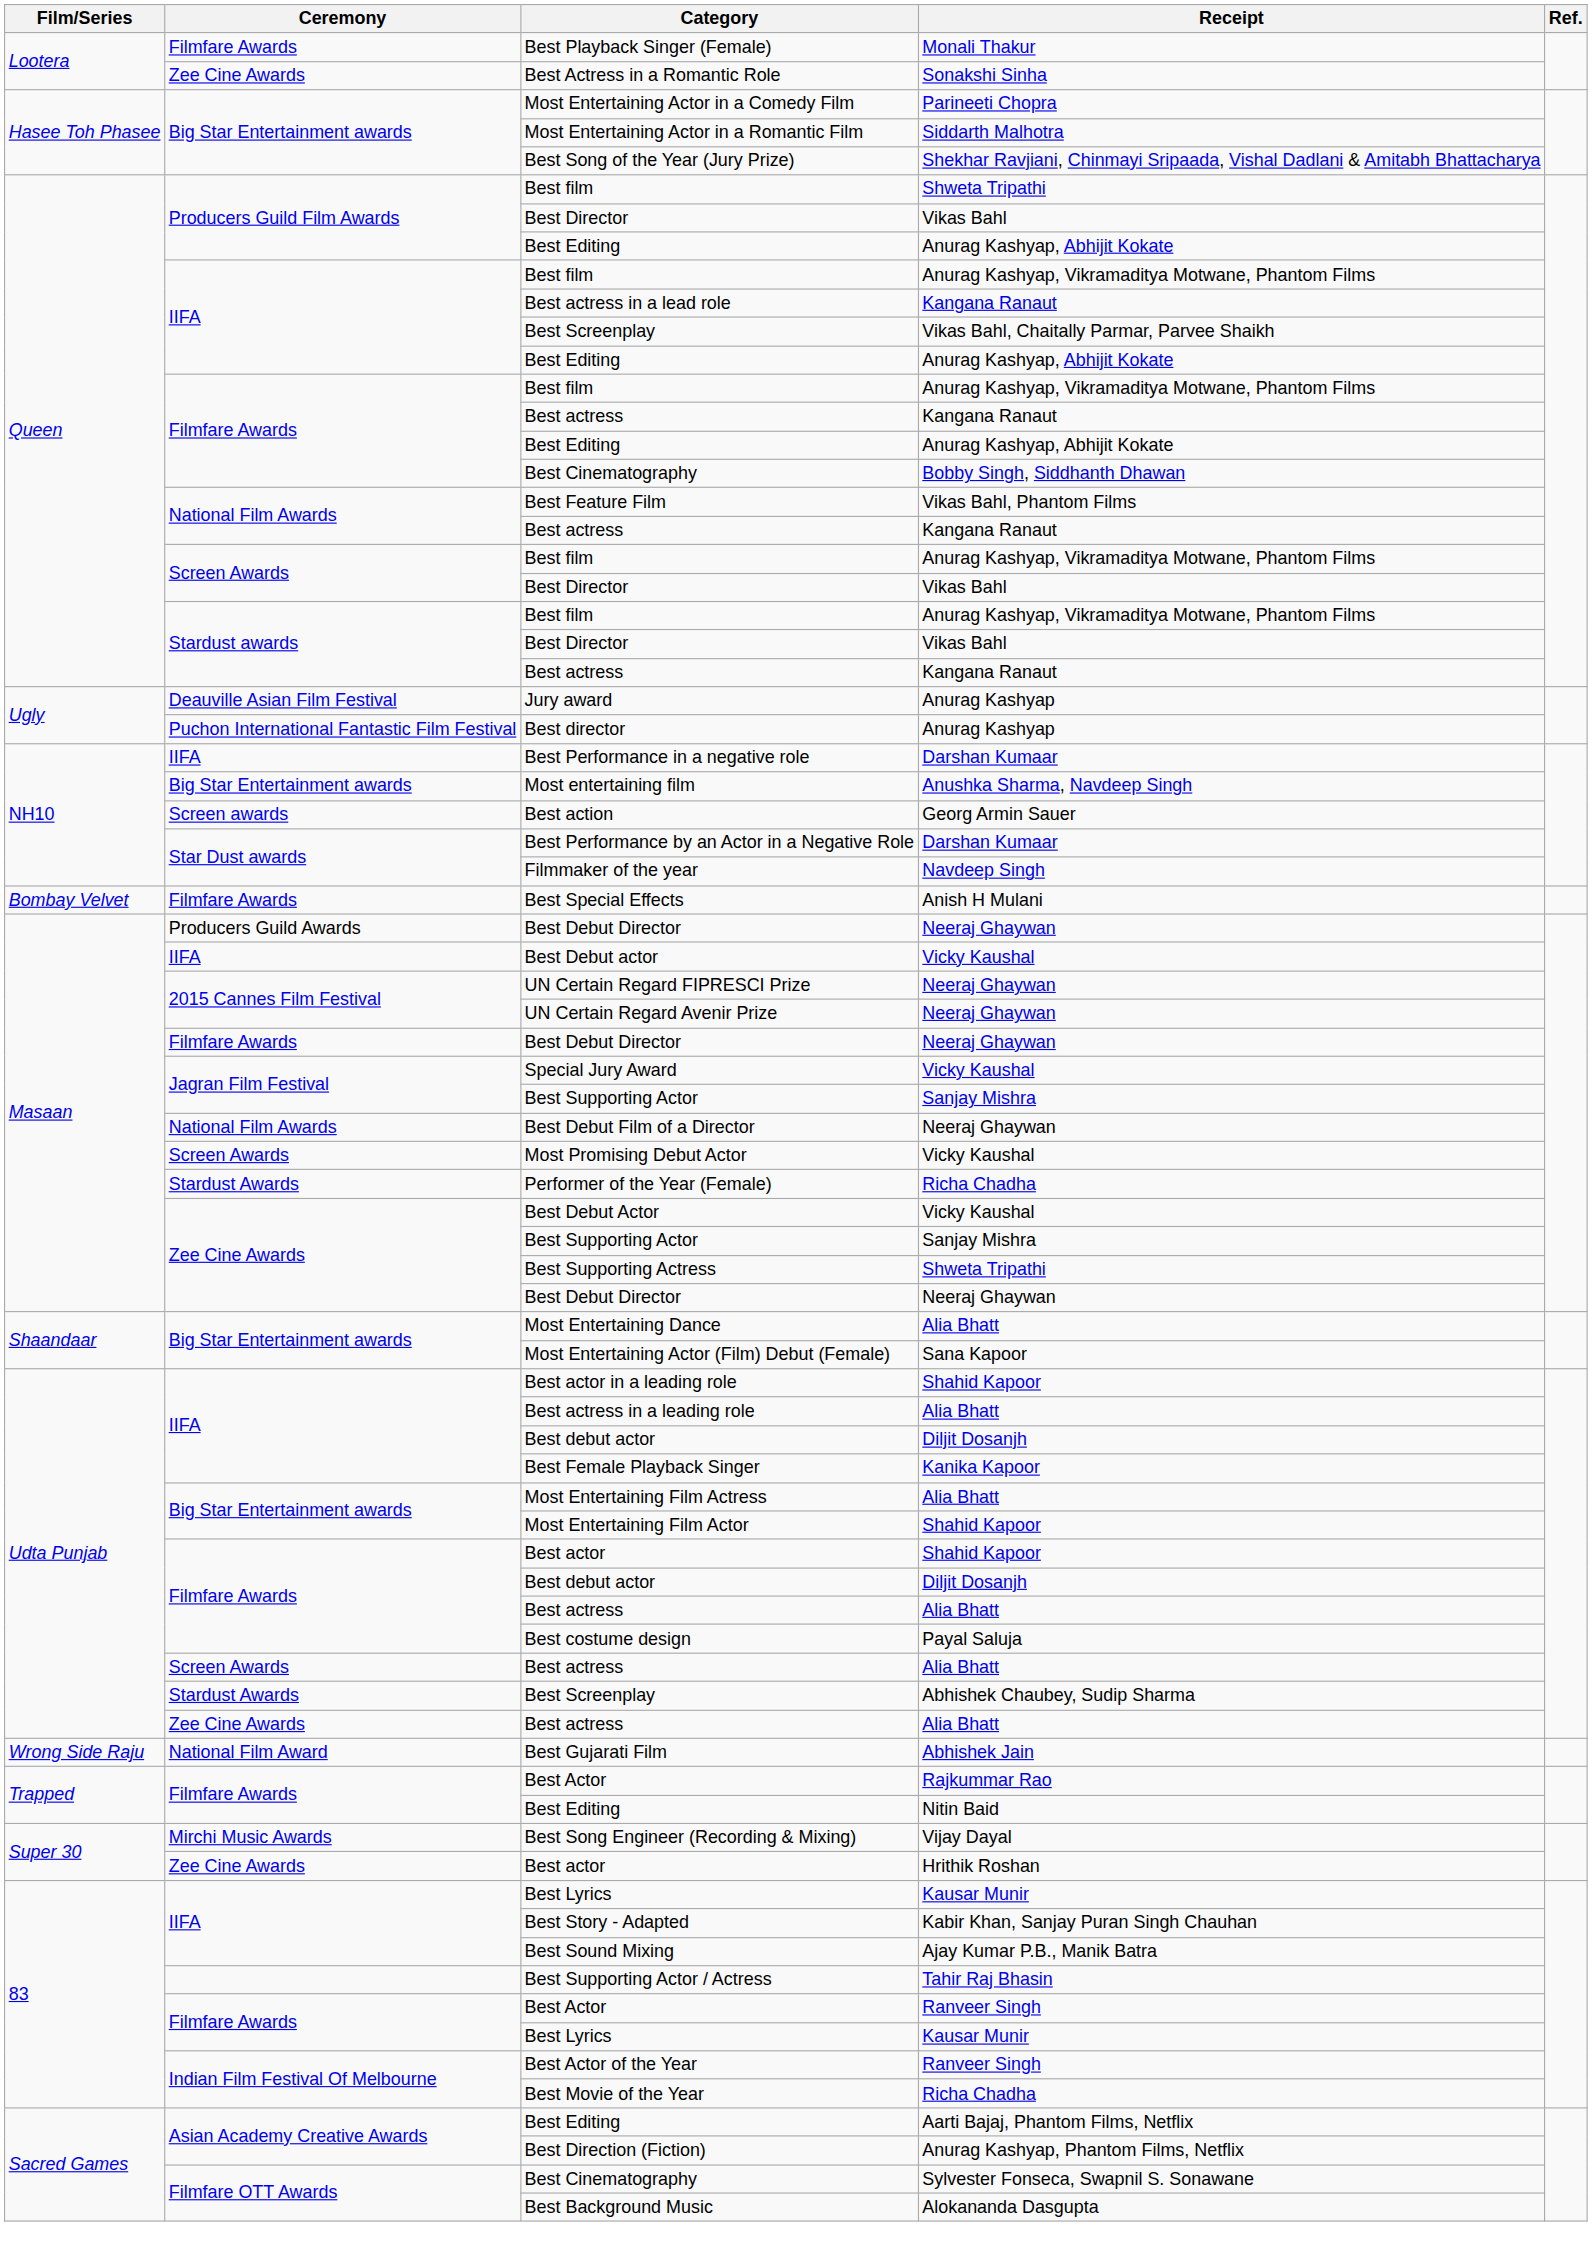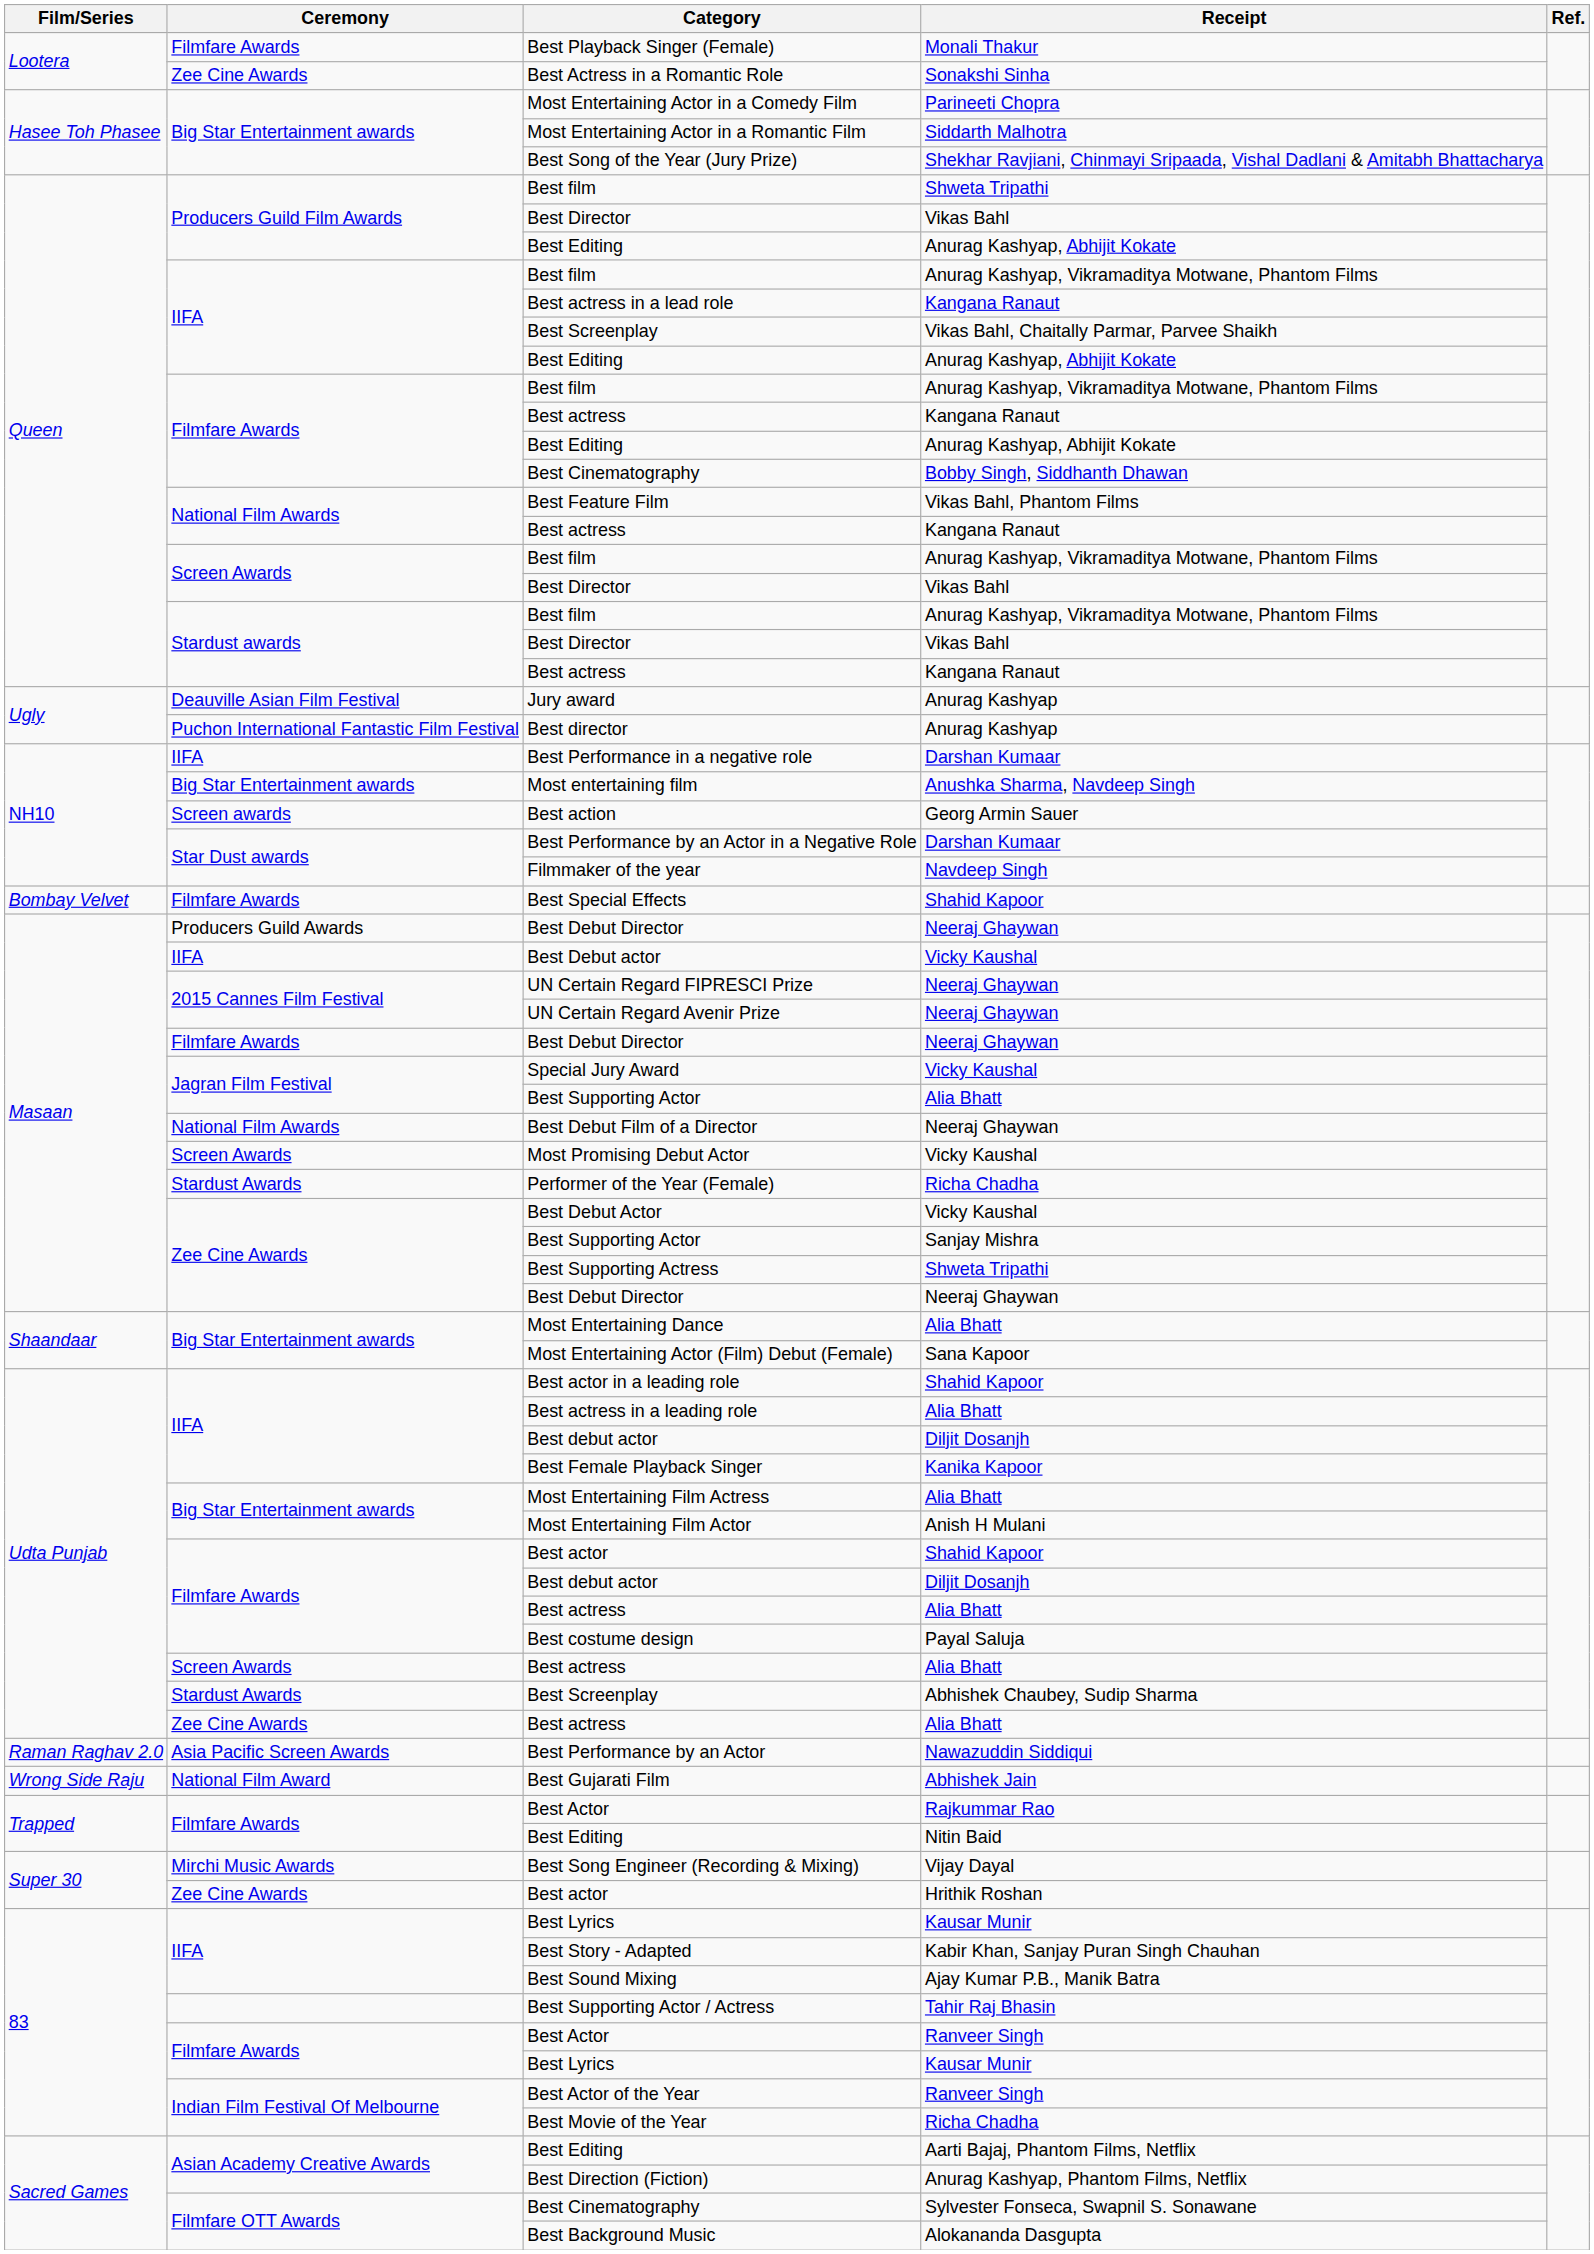Best Special Effects | Receipt: Anish H Mulani -> Shahid Kapoor
Jagran Film Festival / Best Supporting Actor | Receipt: Sanjay Mishra -> Alia Bhatt
Most Entertaining Film Actor | Receipt: Shahid Kapoor -> Anish H Mulani
+ row: Raman Raghav 2.0 | Asia Pacific Screen Awards | Best Performance by an Actor | Nawazuddin Siddiqui
